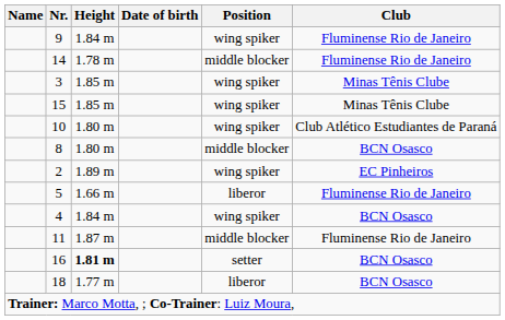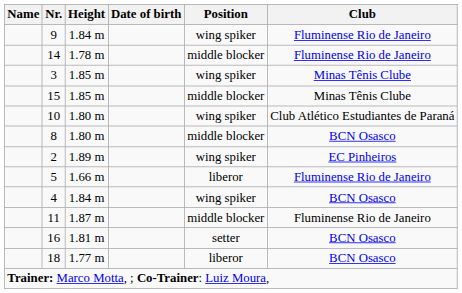15 | Position: wing spiker -> middle blocker
16 | Height: bold -> normal
